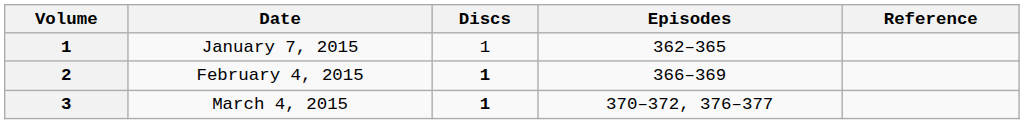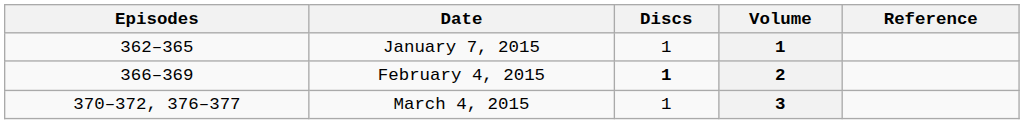columns swapped: Volume <-> Episodes
March 4, 2015 | Discs: bold -> normal
